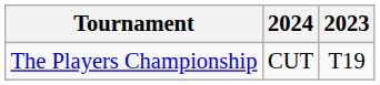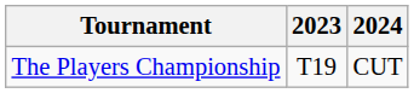columns swapped: 2023 <-> 2024
